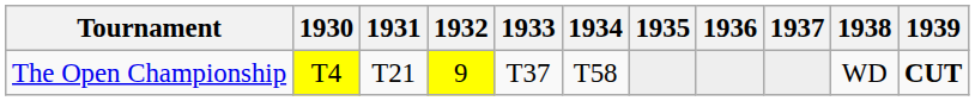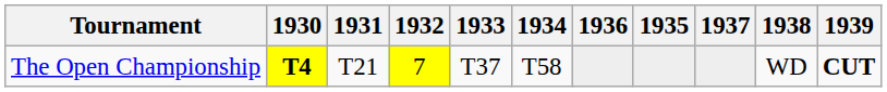columns swapped: 1935 <-> 1936
The Open Championship | 1930: normal -> bold
The Open Championship | 1932: 9 -> 7
